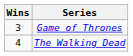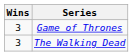The Walking Dead | Wins: 4 -> 3
